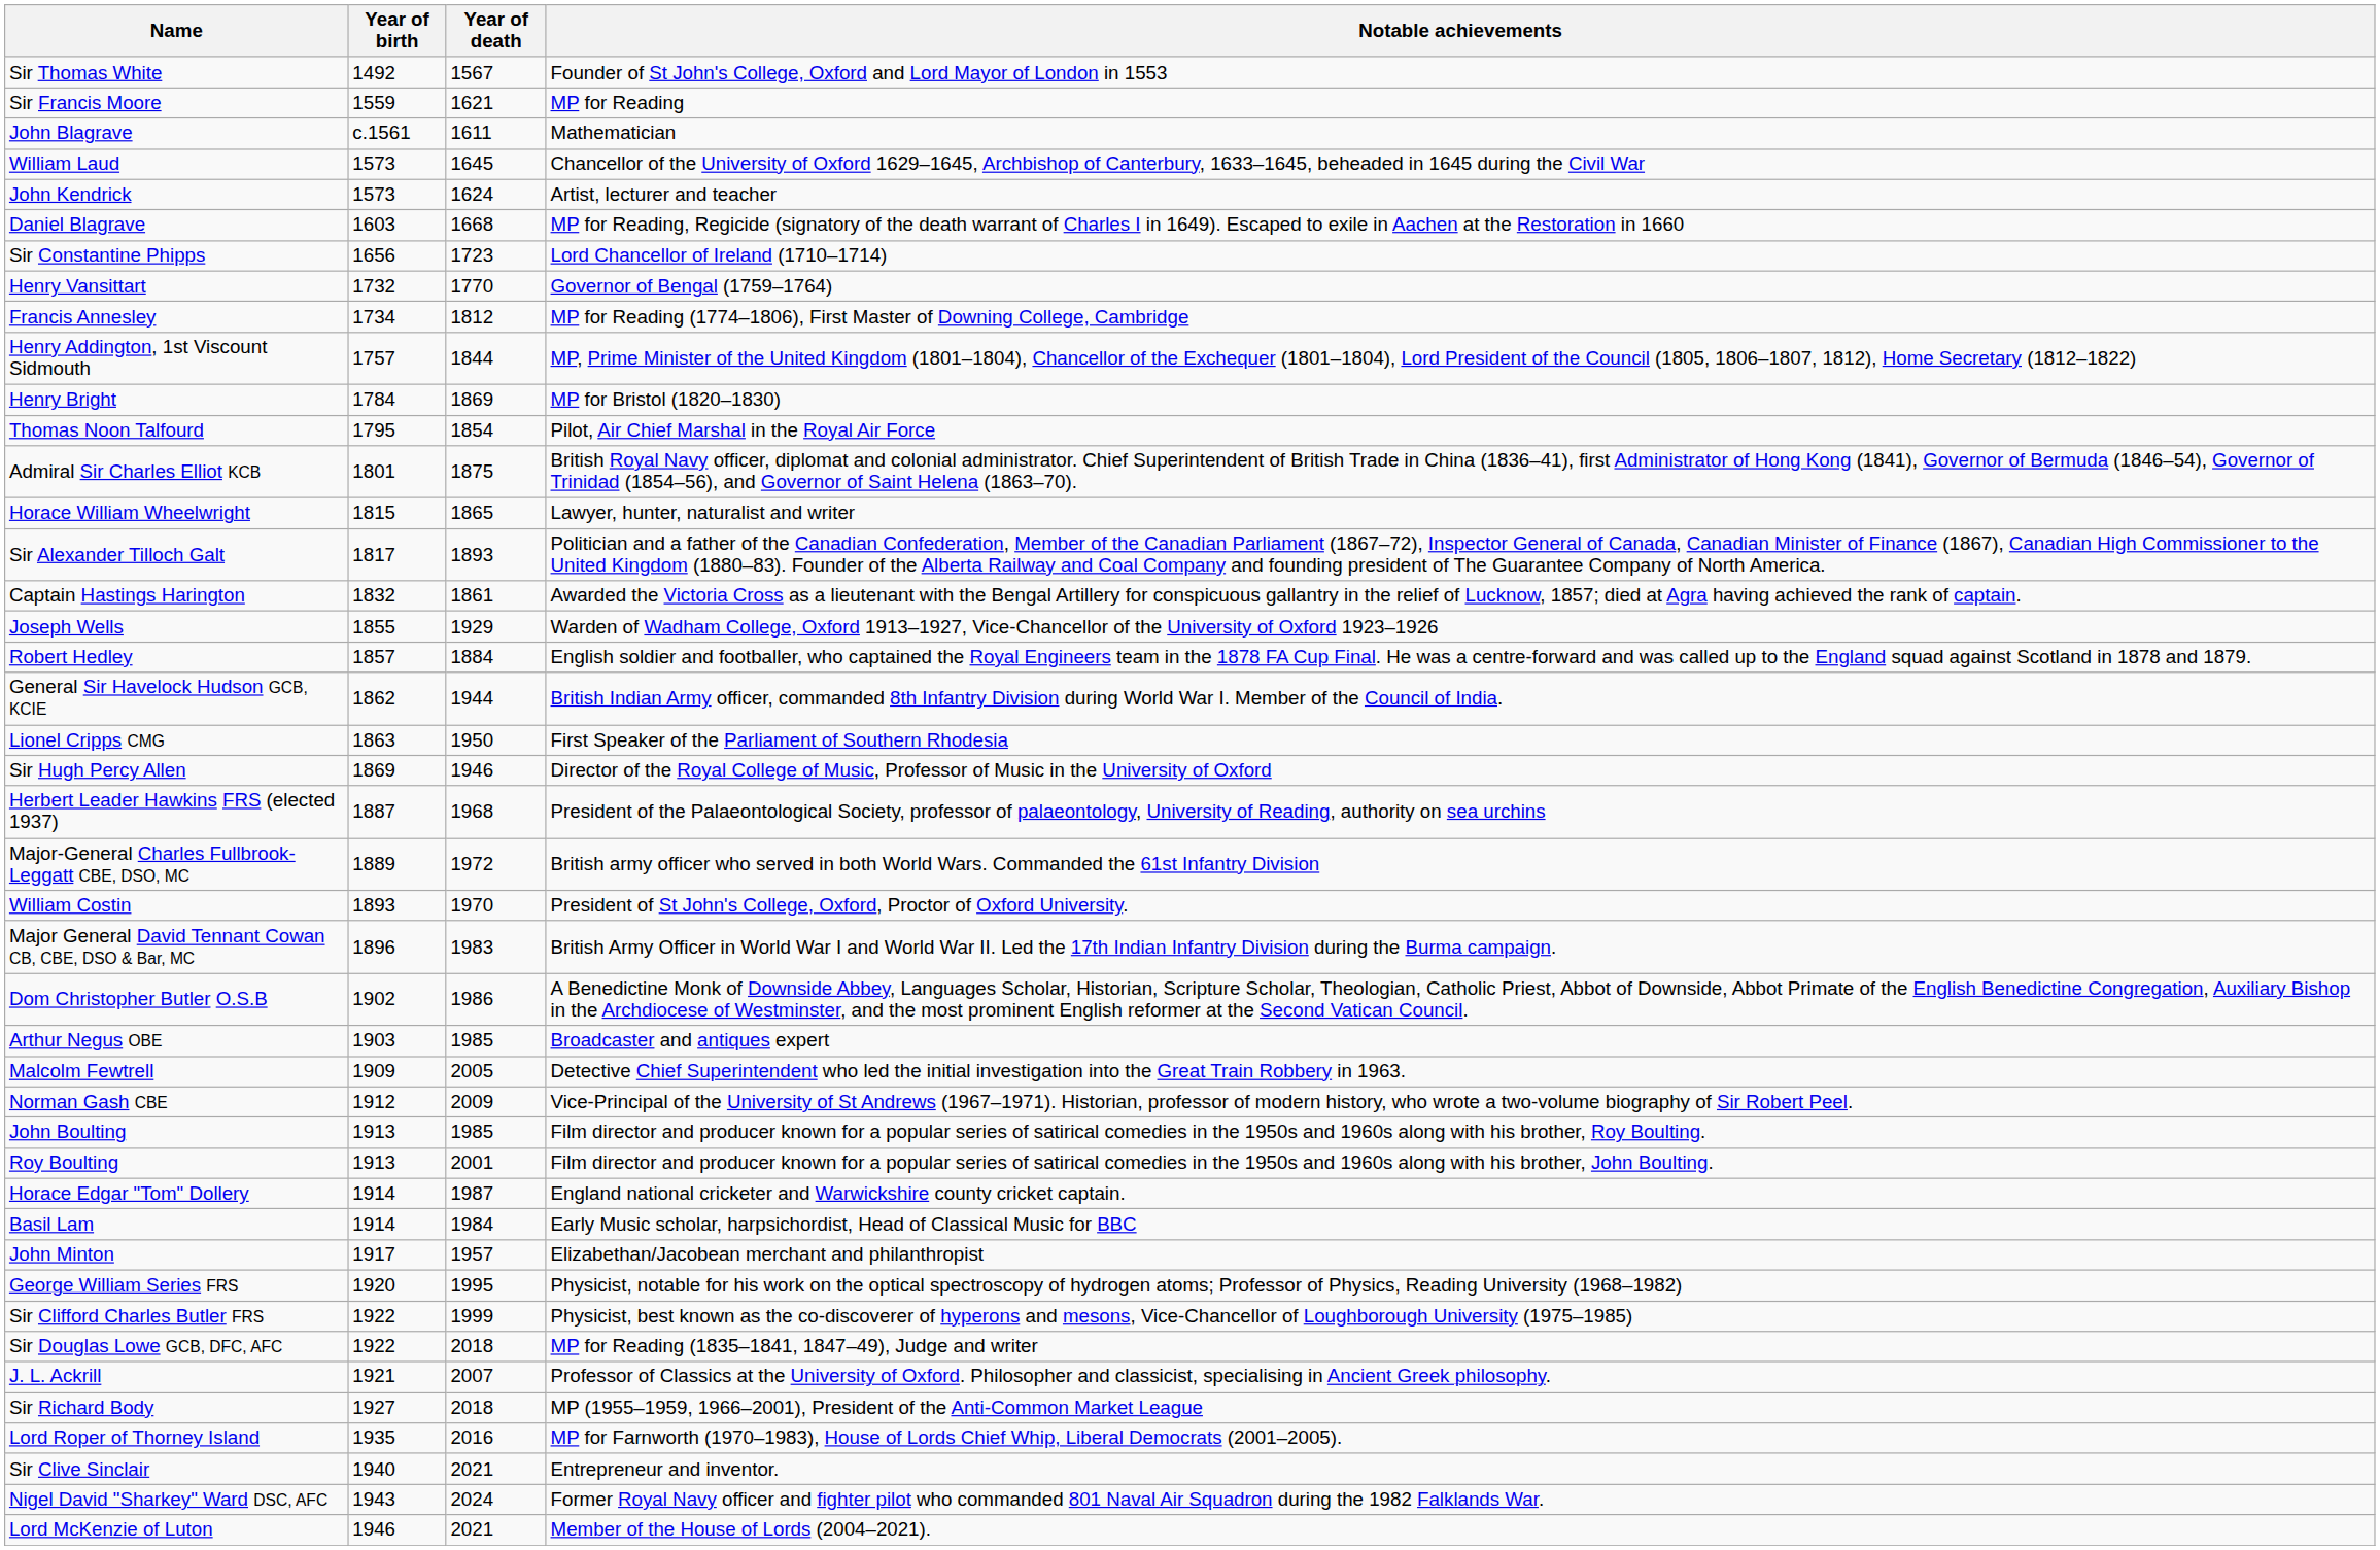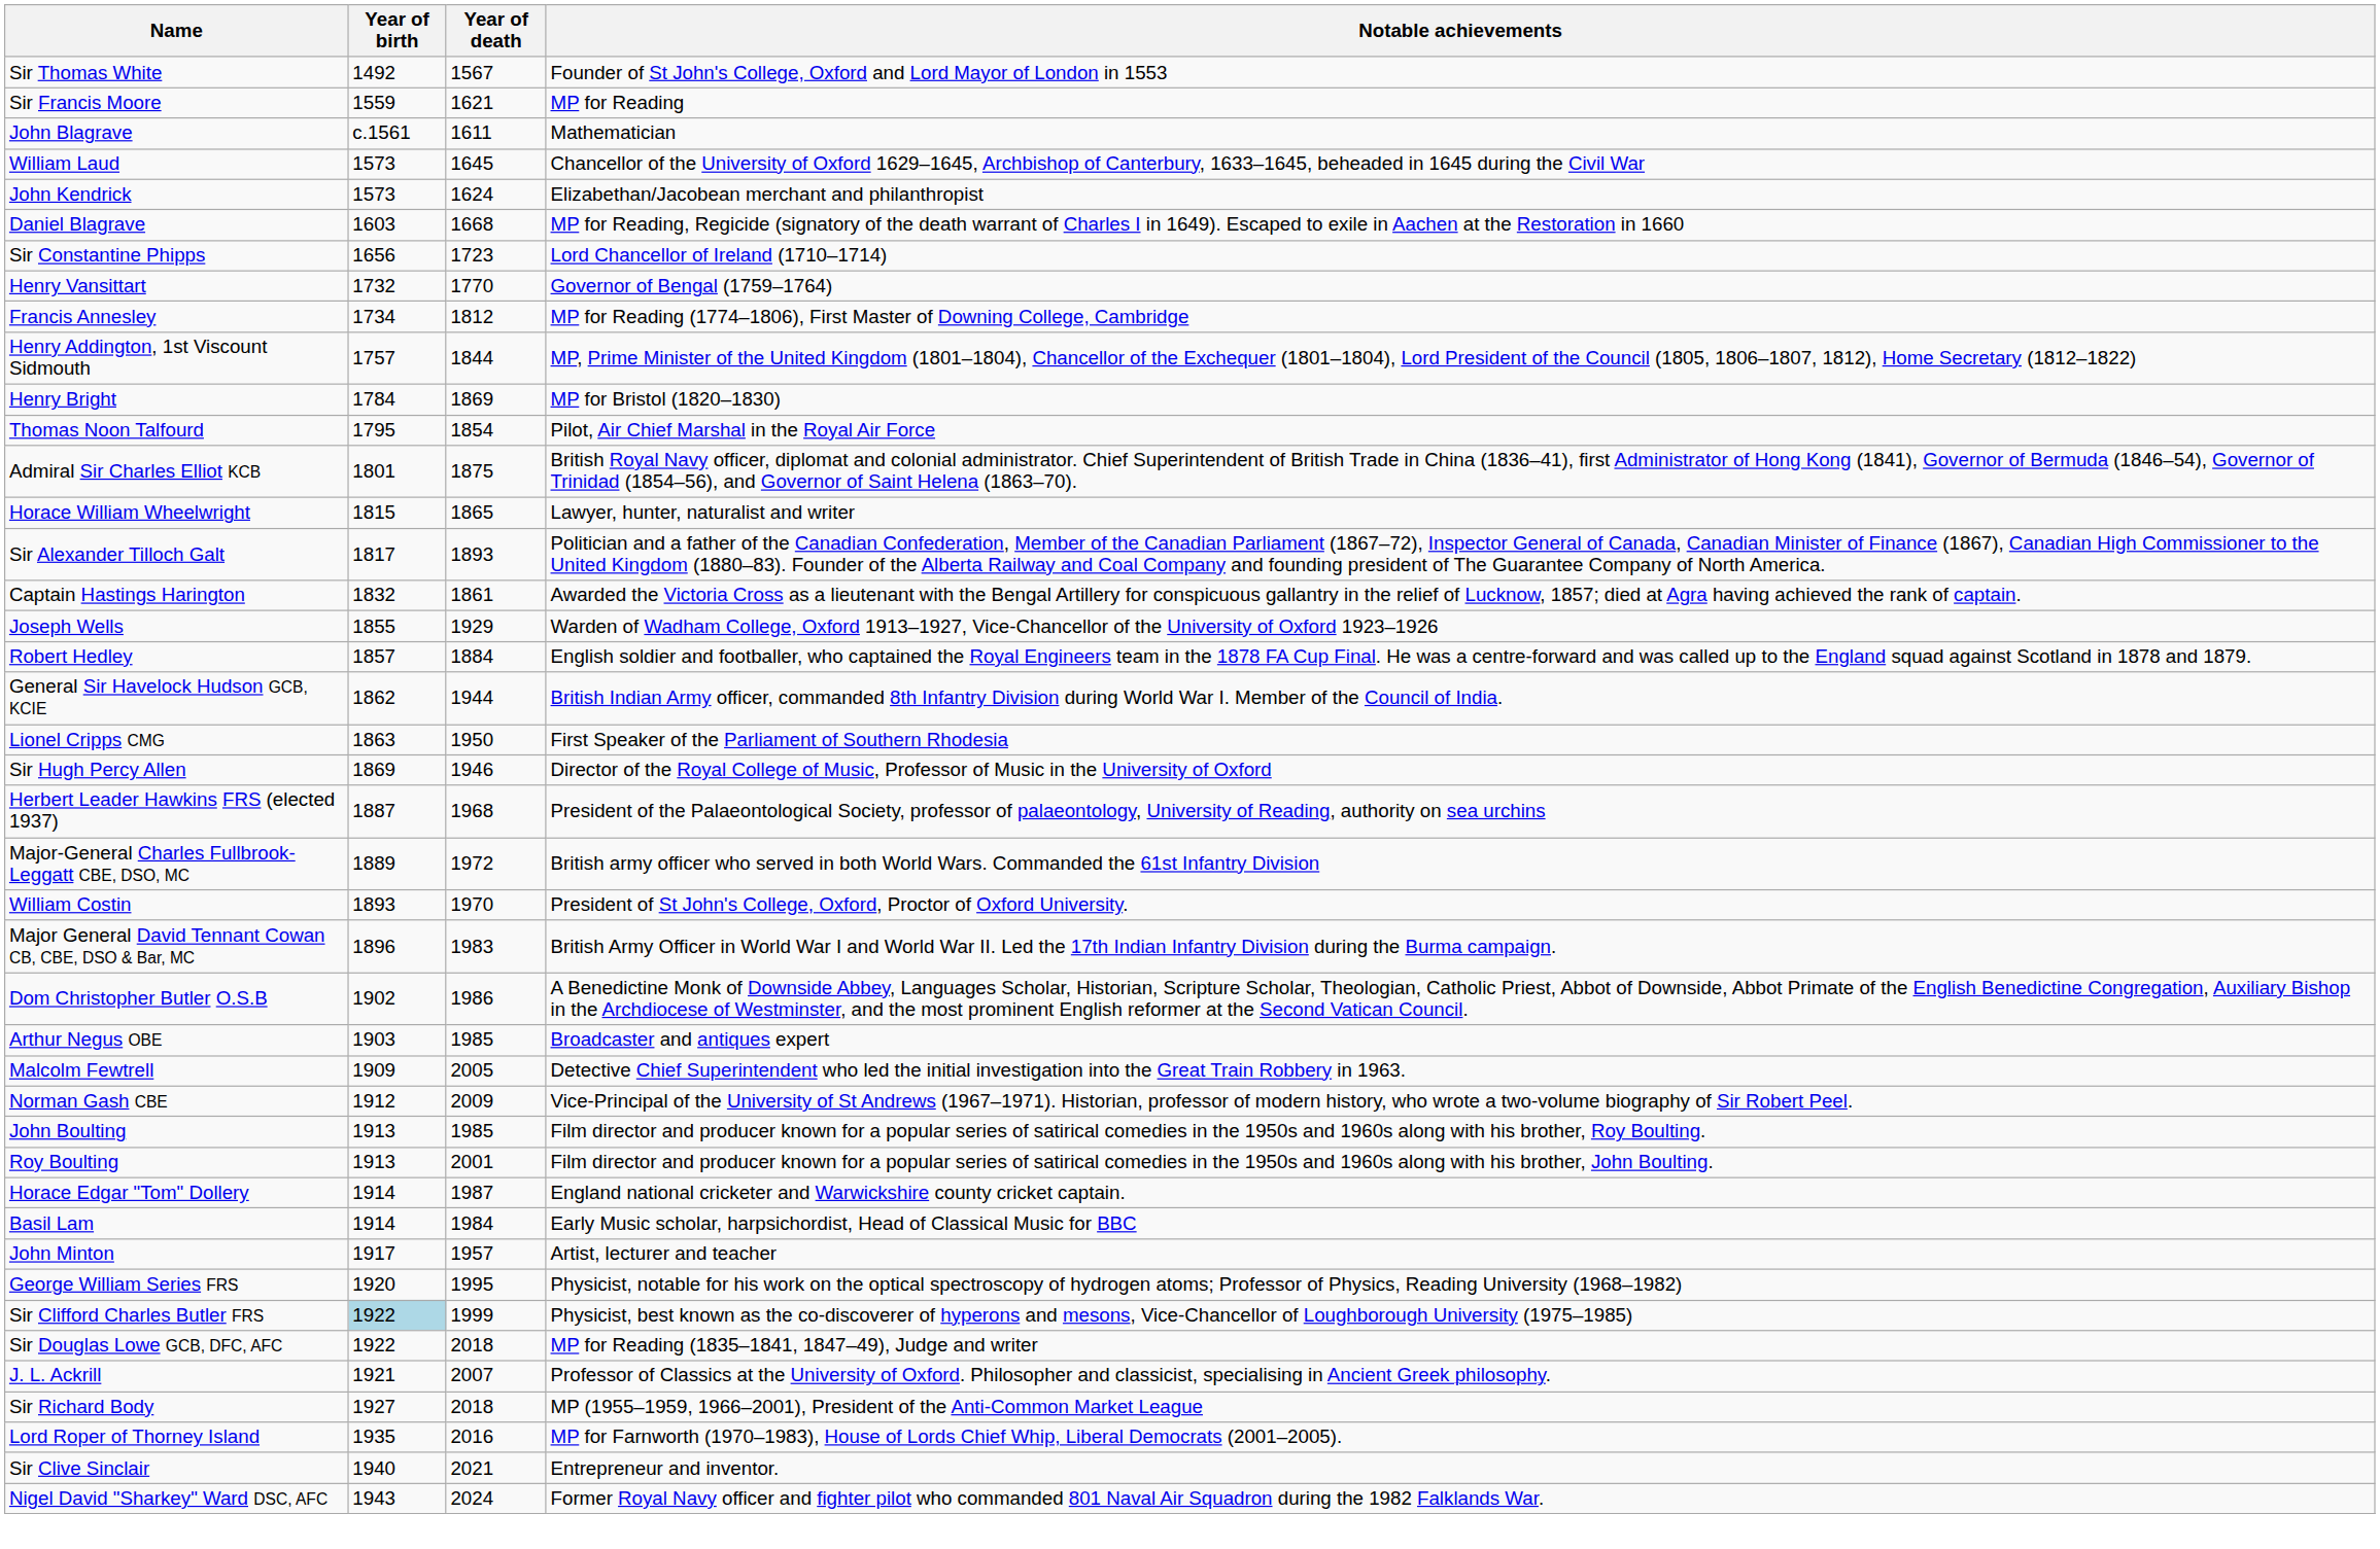John Kendrick | Notable achievements: Artist, lecturer and teacher -> Elizabethan/Jacobean merchant and philanthropist
John Minton | Notable achievements: Elizabethan/Jacobean merchant and philanthropist -> Artist, lecturer and teacher
Sir Clifford Charles Butler FRS | Year of birth: no background -> lightblue background
- row: Lord McKenzie of Luton | 1946 | 2021 | Member of the House of Lords (2004–2021).
